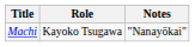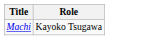- column: Notes | "Nanayōkai"
